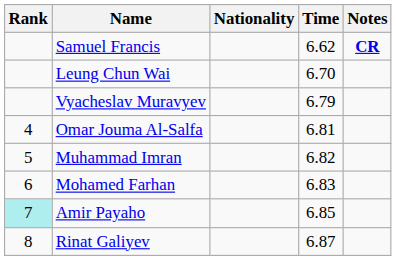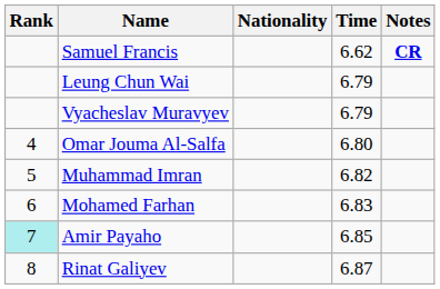Leung Chun Wai | Time: 6.70 -> 6.79
Omar Jouma Al-Salfa | Time: 6.81 -> 6.80
